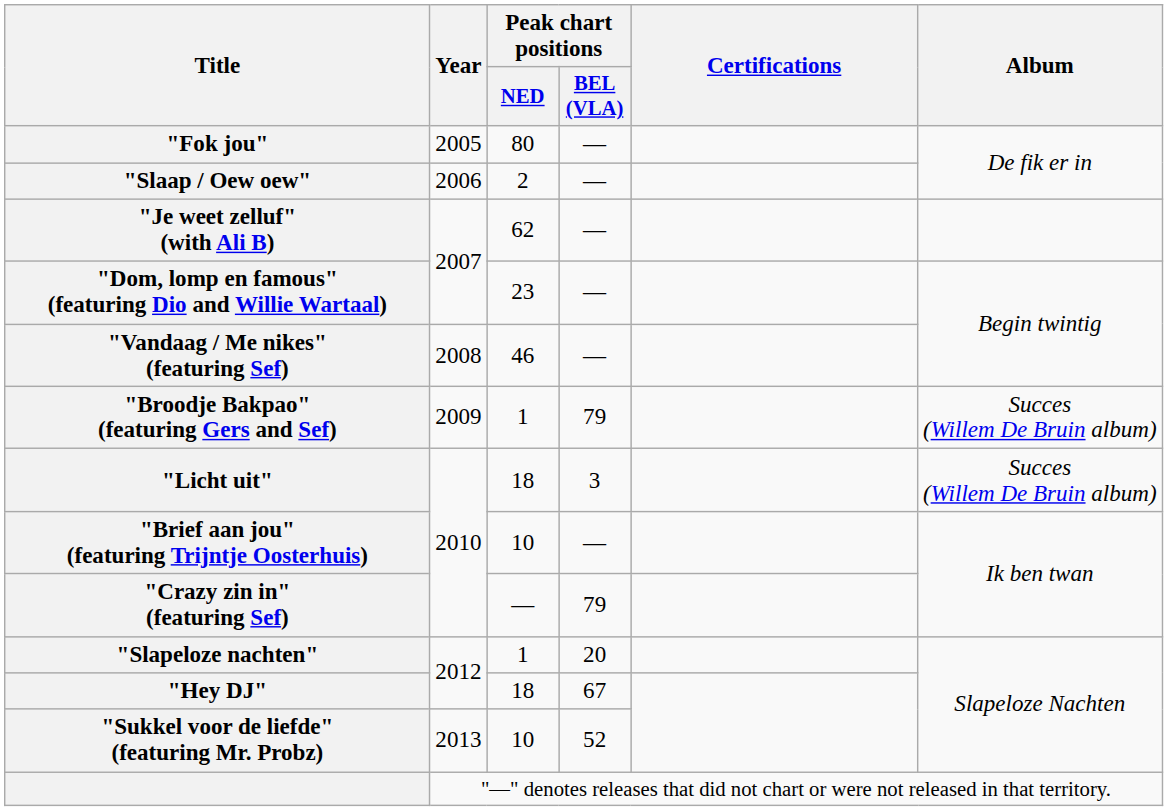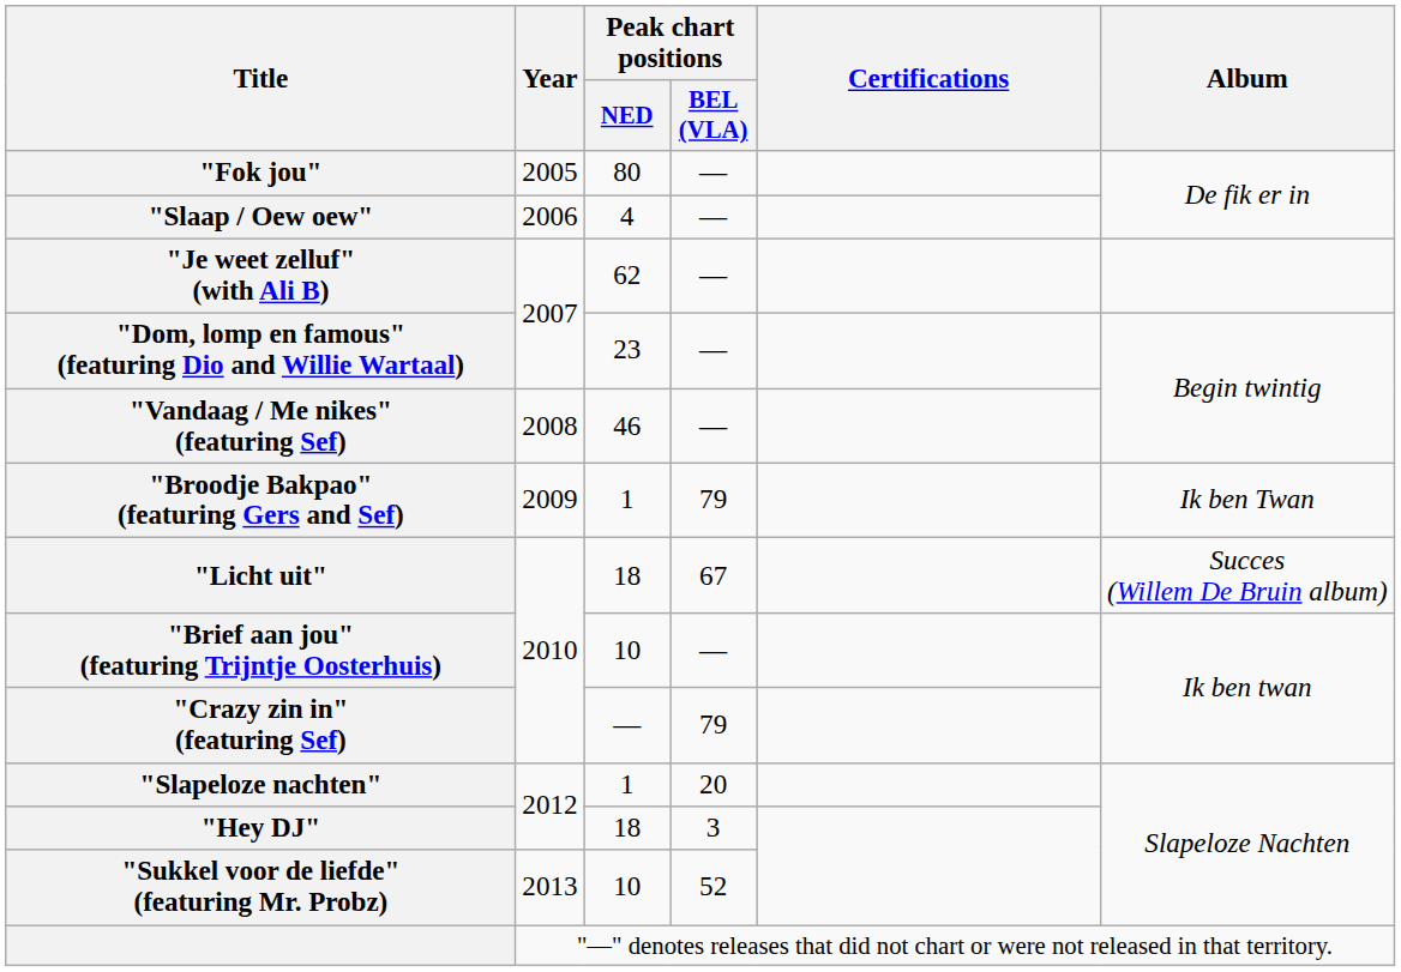"Slaap / Oew oew" | Peak chart positions / NED: 2 -> 4
"Broodje Bakpao" (featuring Gers and Sef) | Album: Succes (Willem De Bruin album) -> Ik ben Twan
"Licht uit" | Peak chart positions / BEL (VLA): 3 -> 67
"Hey DJ" | Peak chart positions / BEL (VLA): 67 -> 3
